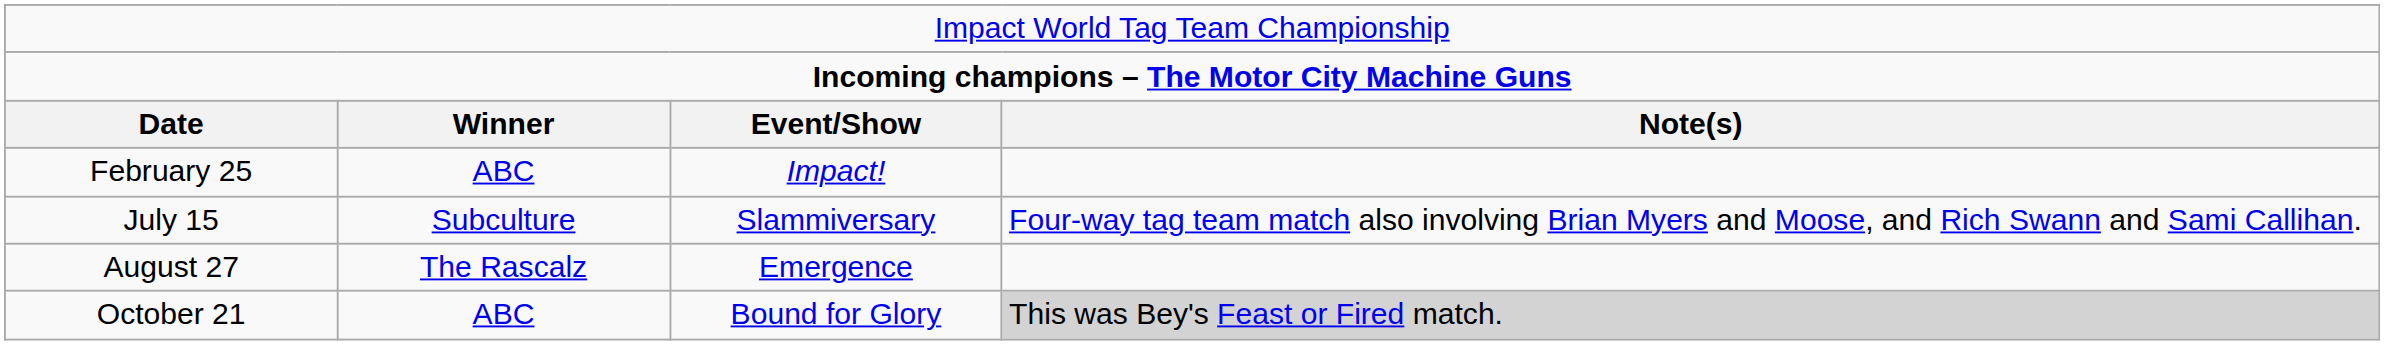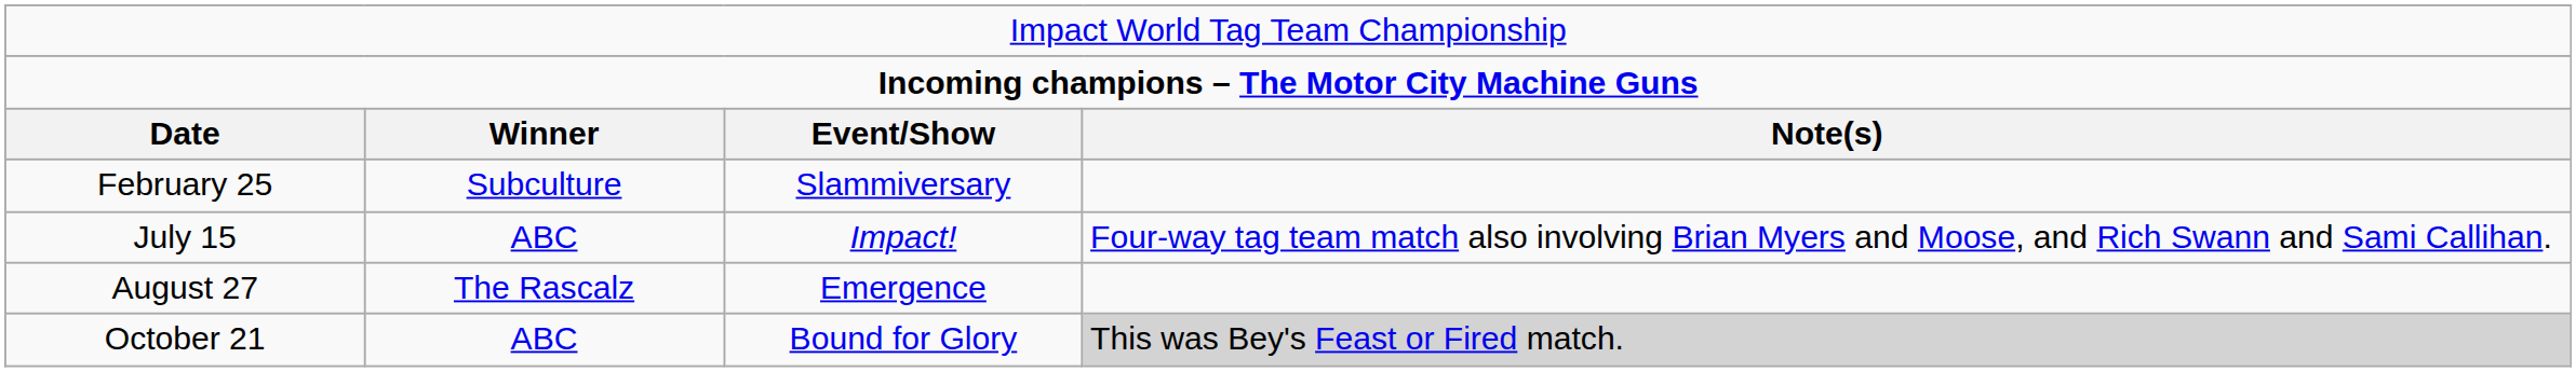February 25 | column 2: ABC -> Subculture
February 25 | column 3: Impact! -> Slammiversary
July 15 | column 2: Subculture -> ABC
July 15 | column 3: Slammiversary -> Impact!
